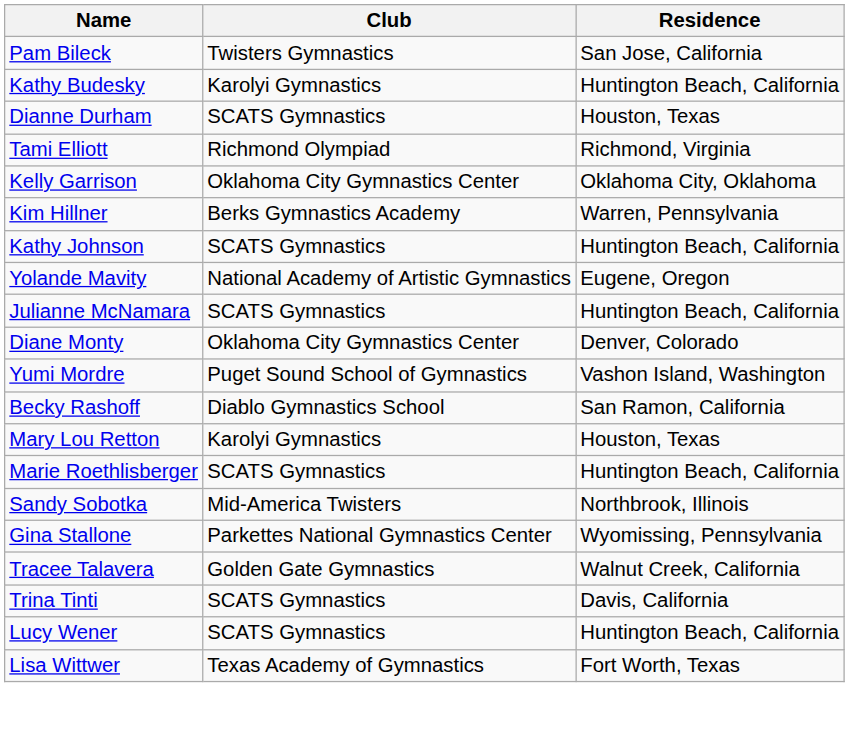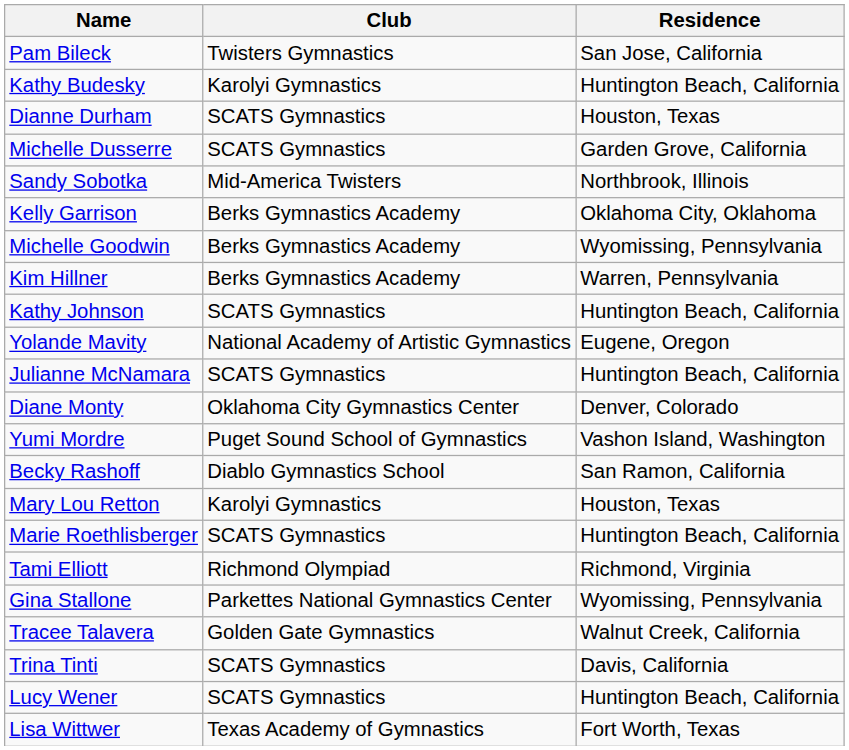+ row: Michelle Dusserre | SCATS Gymnastics | Garden Grove, California
rows swapped: Tami Elliott <-> Sandy Sobotka
Kelly Garrison | Club: Oklahoma City Gymnastics Center -> Berks Gymnastics Academy
+ row: Michelle Goodwin | Berks Gymnastics Academy | Wyomissing, Pennsylvania
